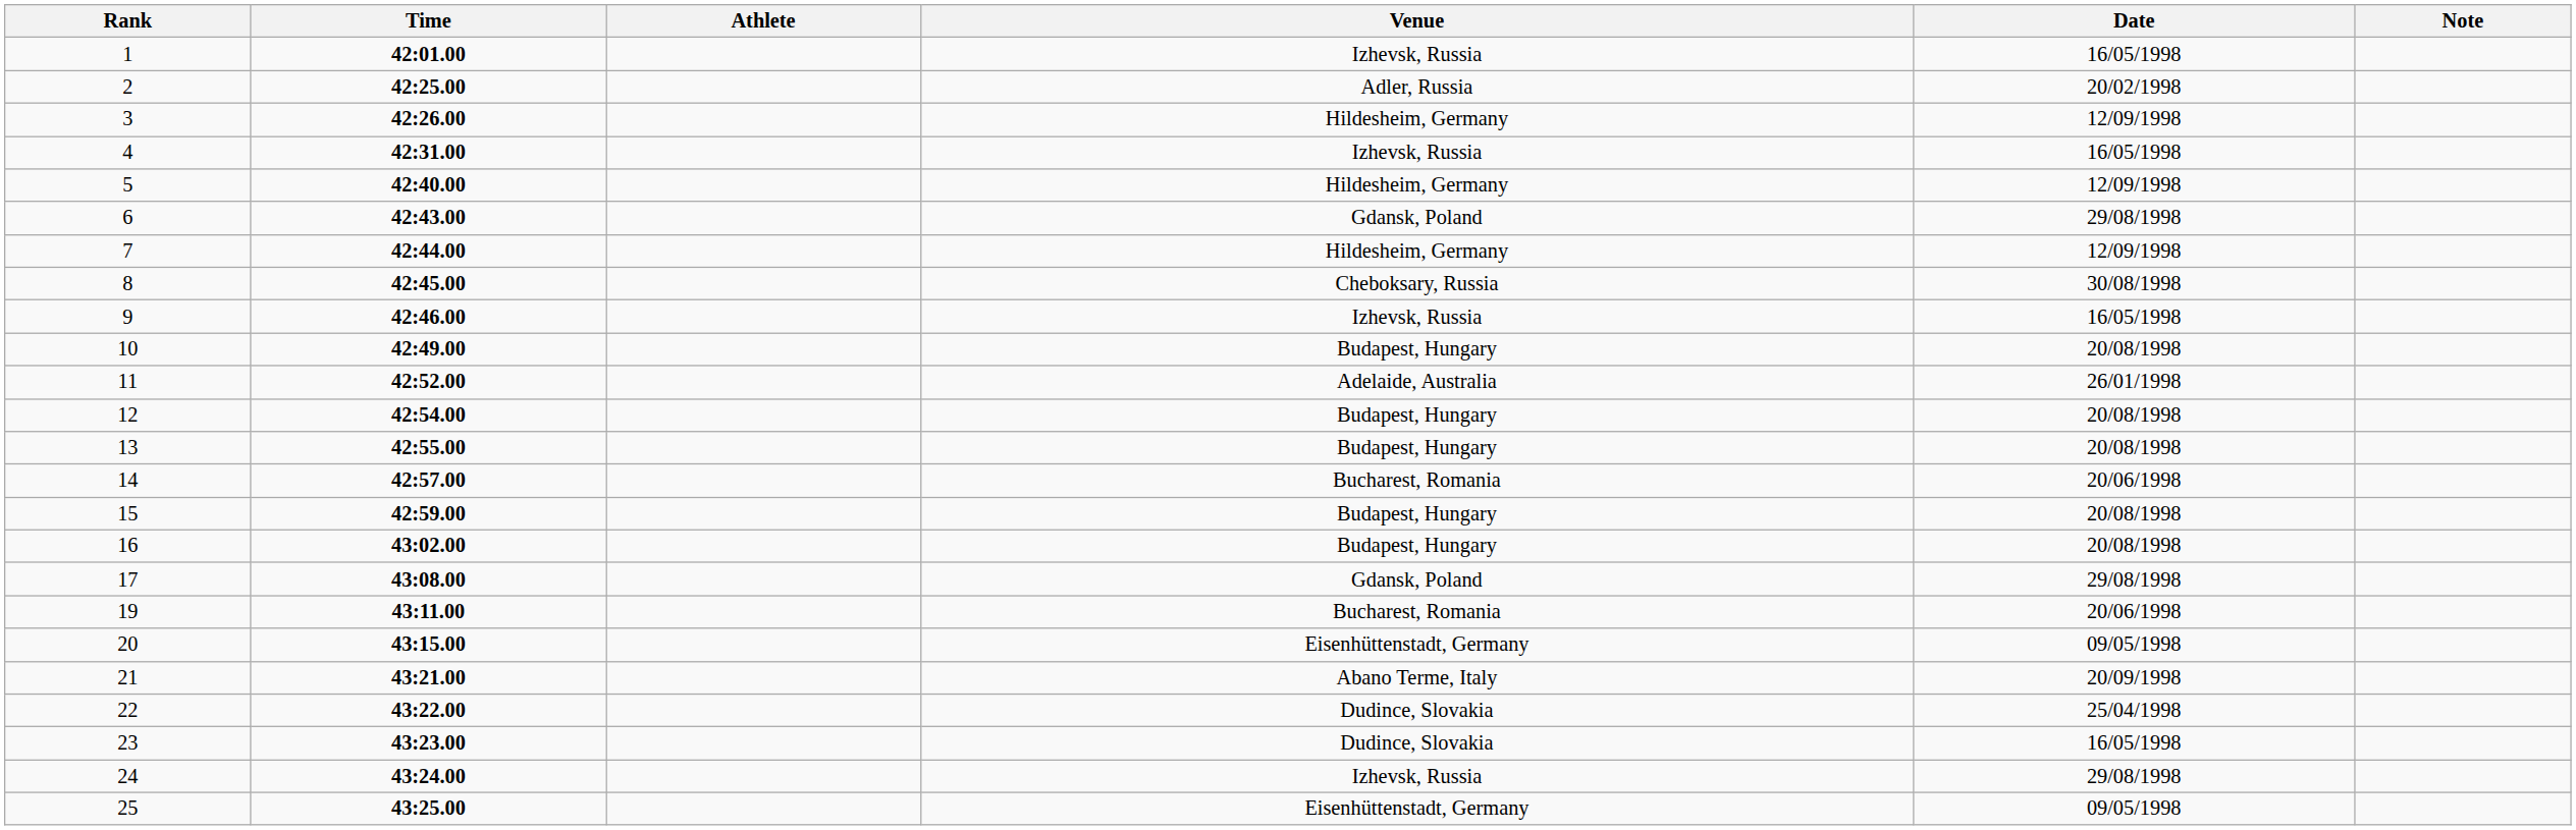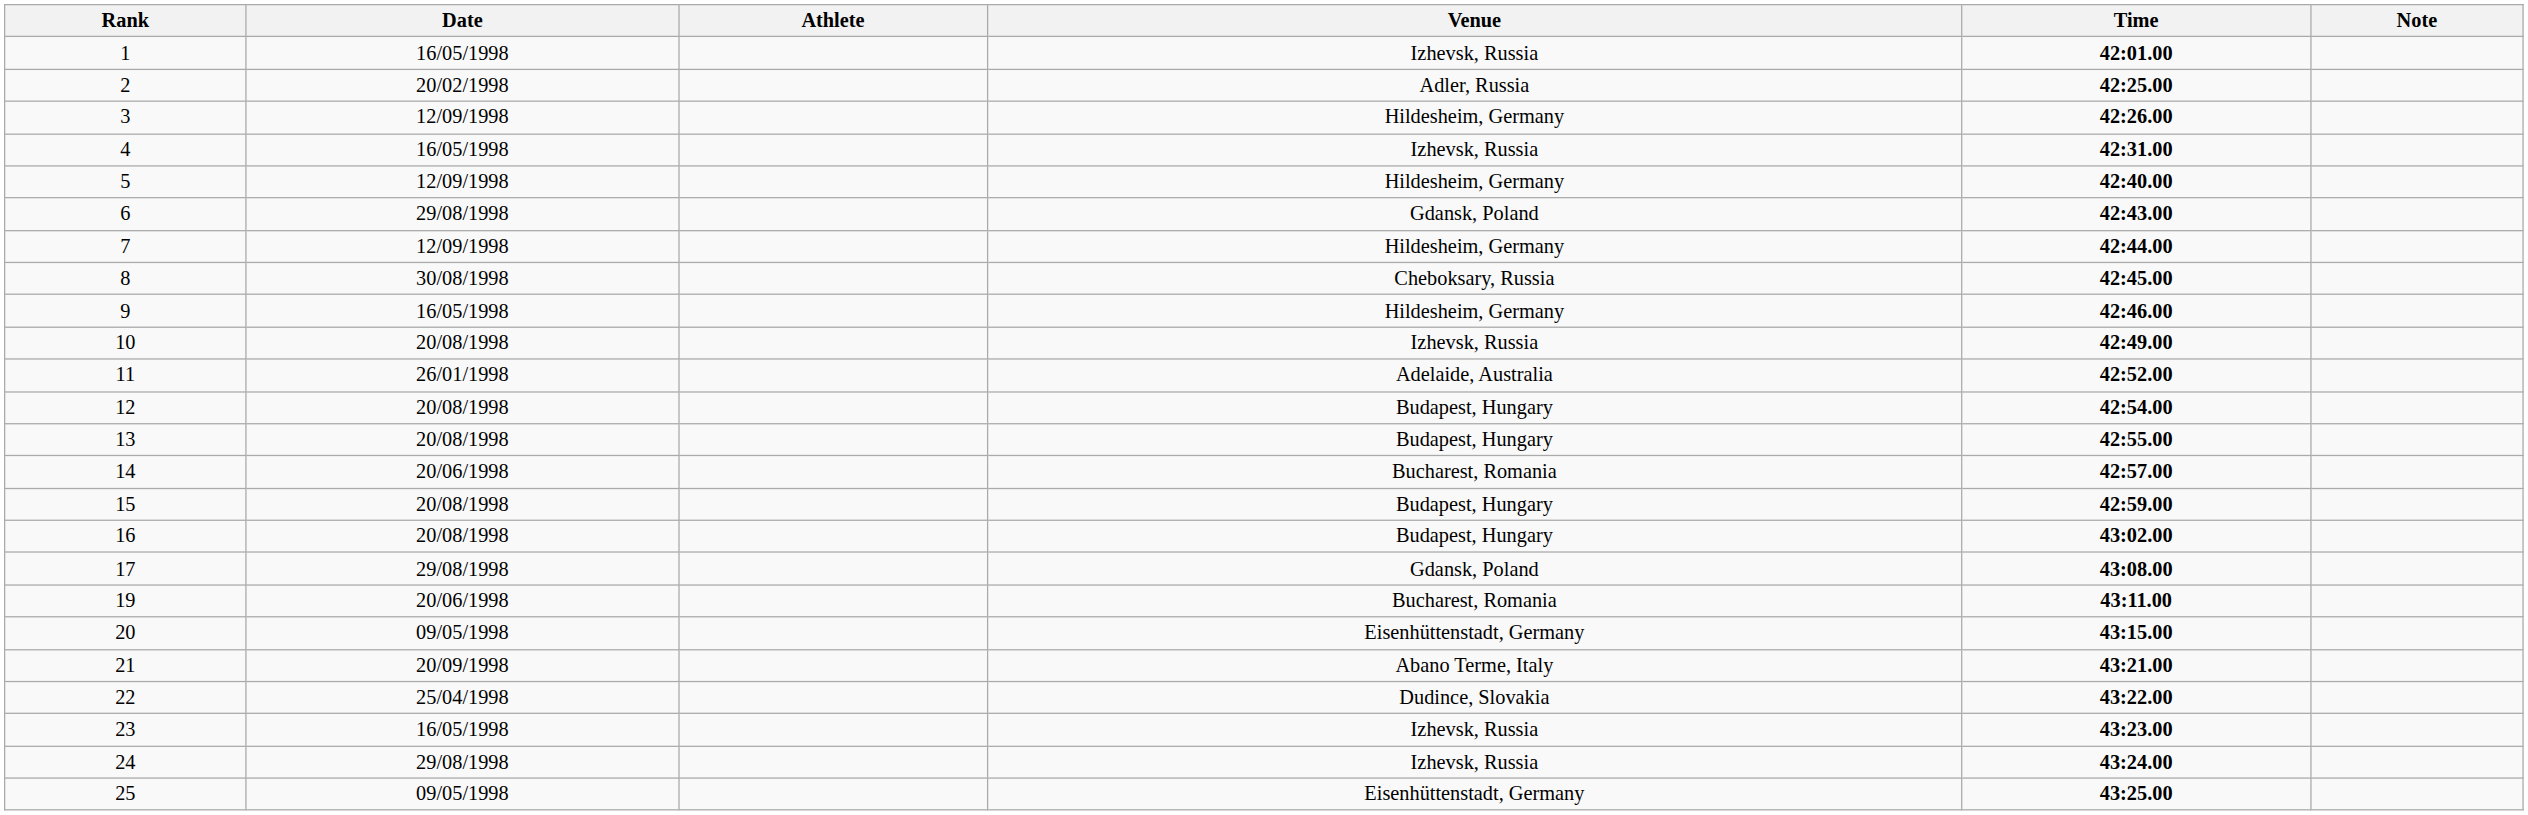columns swapped: Time <-> Date
9 | Venue: Izhevsk, Russia -> Hildesheim, Germany
10 | Venue: Budapest, Hungary -> Izhevsk, Russia
23 | Venue: Dudince, Slovakia -> Izhevsk, Russia
